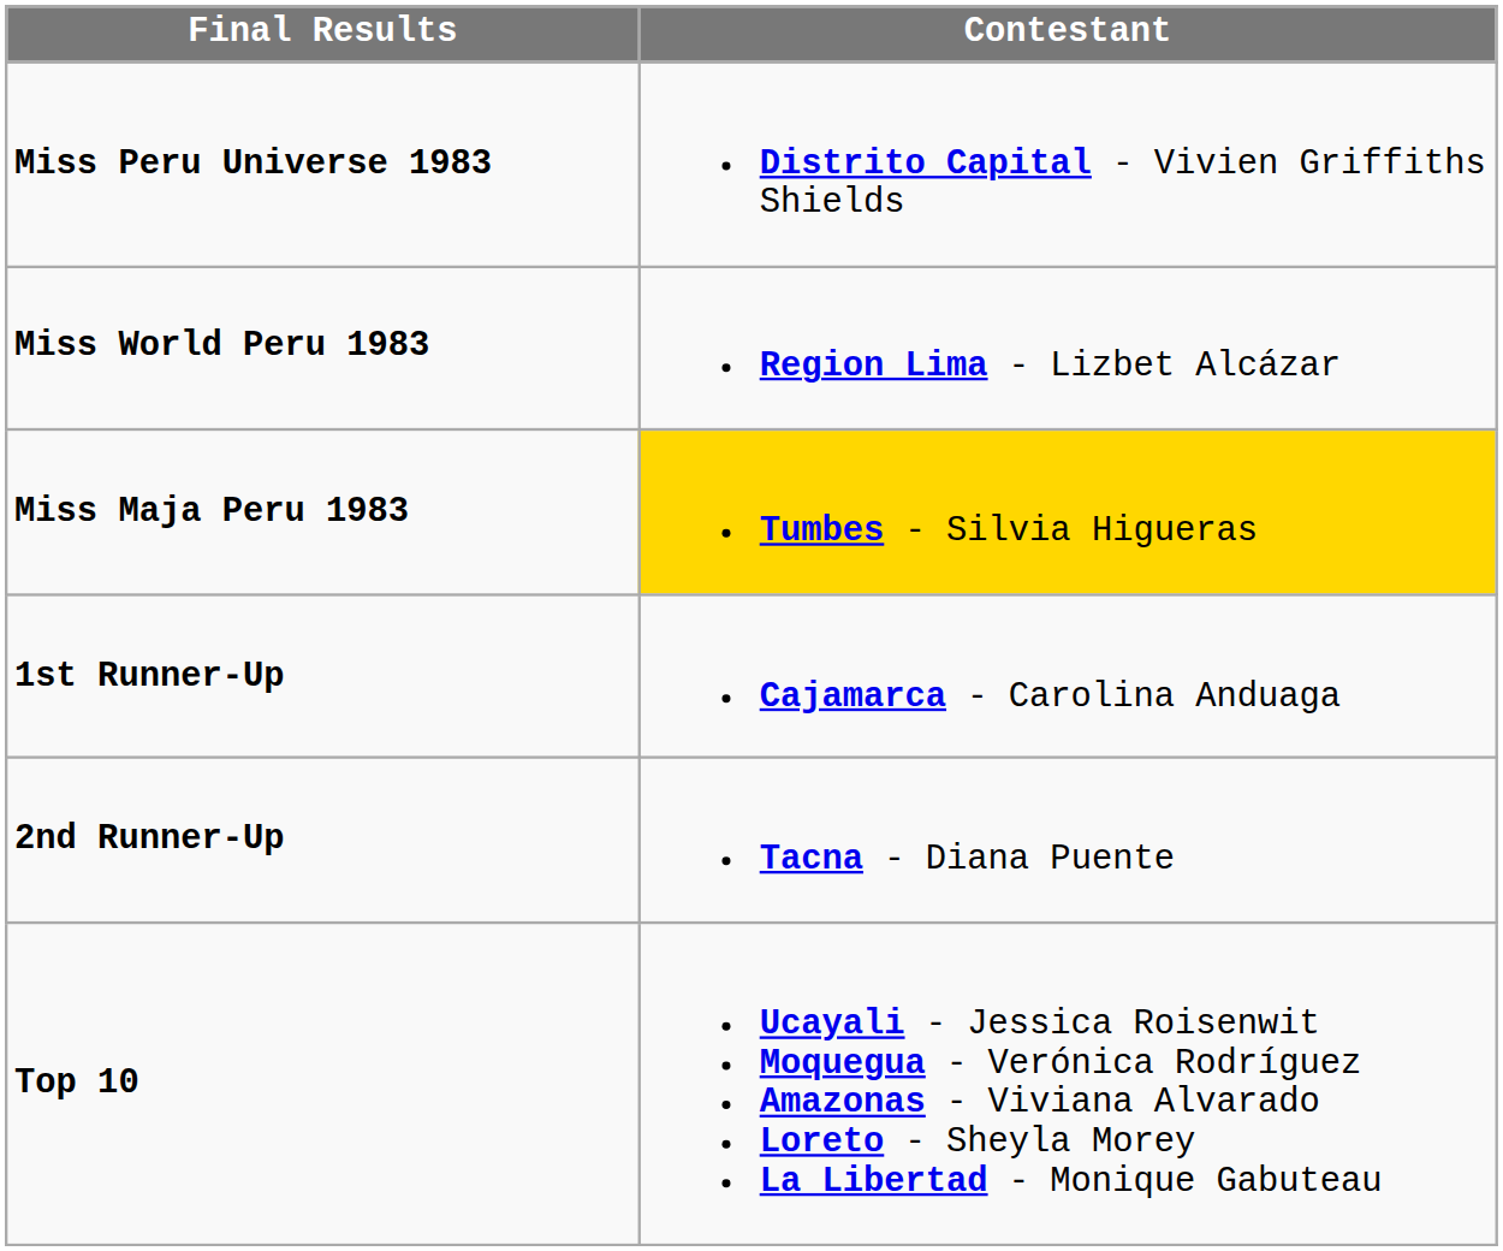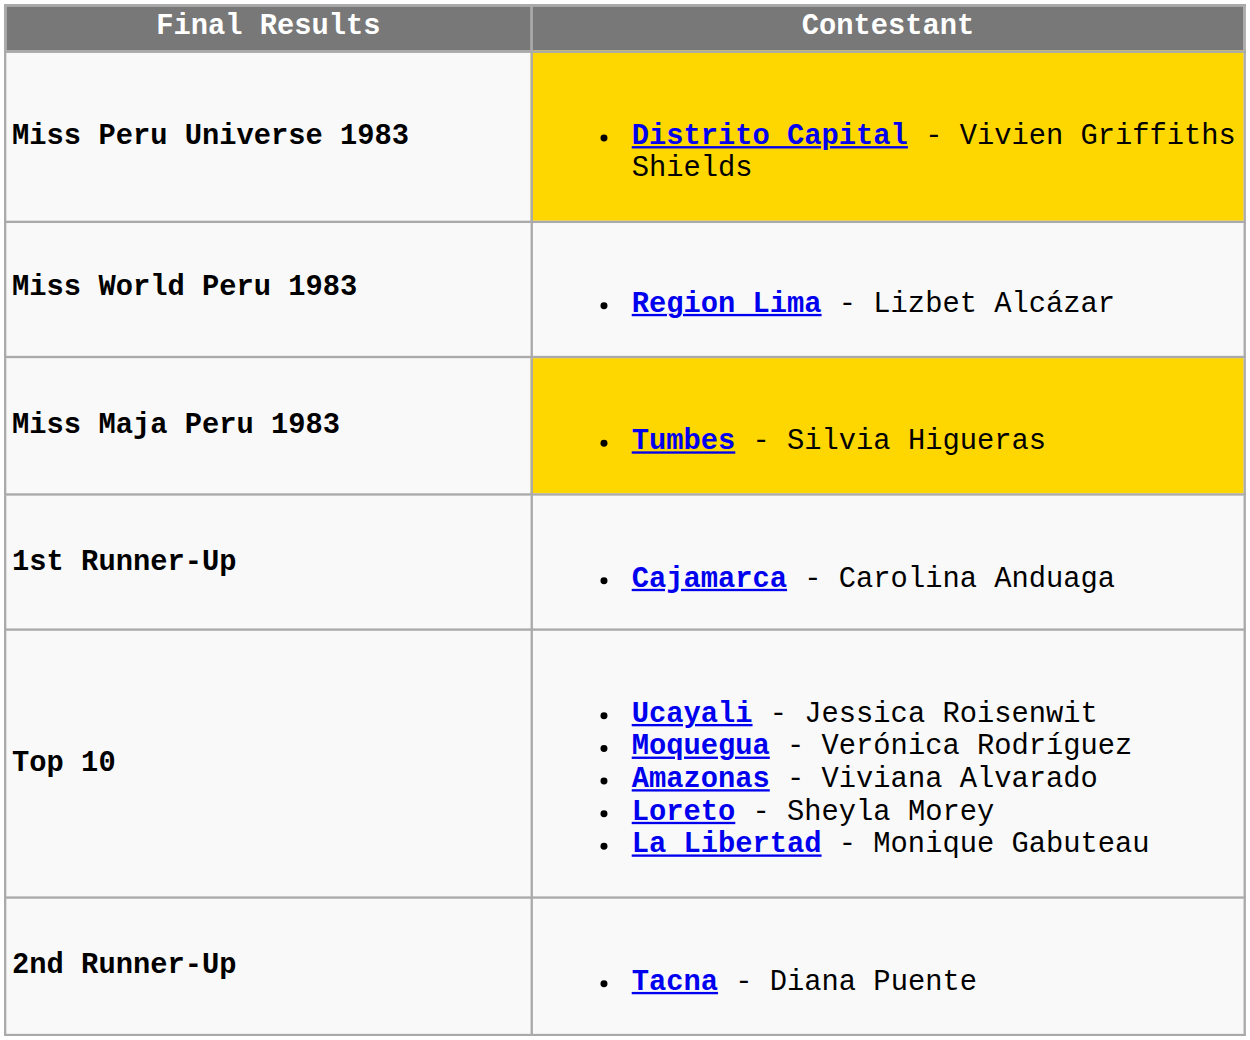Miss Peru Universe 1983 | Contestant: no background -> gold background
rows swapped: 2nd Runner-Up <-> Top 10
